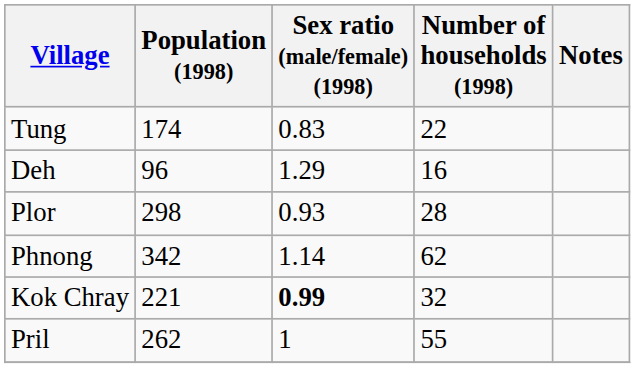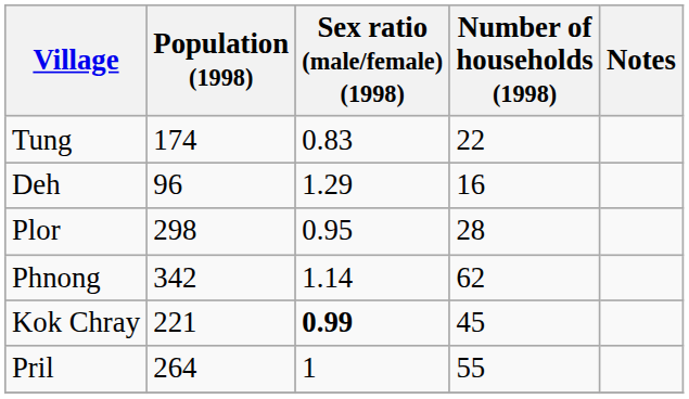Plor | Sex ratio (male/female) (1998): 0.93 -> 0.95
Kok Chray | Number of households (1998): 32 -> 45
Pril | Population (1998): 262 -> 264
